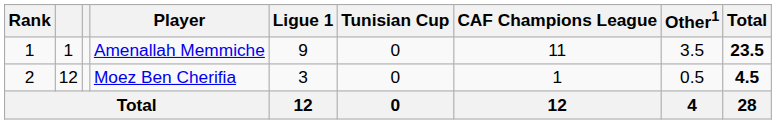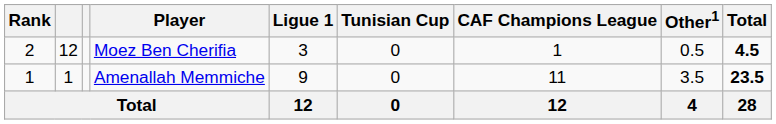rows swapped: Amenallah Memmiche <-> Moez Ben Cherifia
